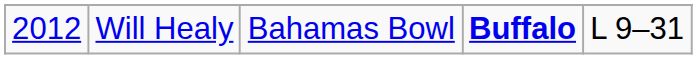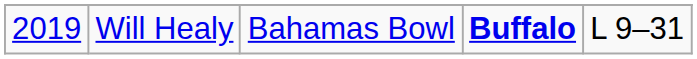Will Healy | column 1: 2012 -> 2019
